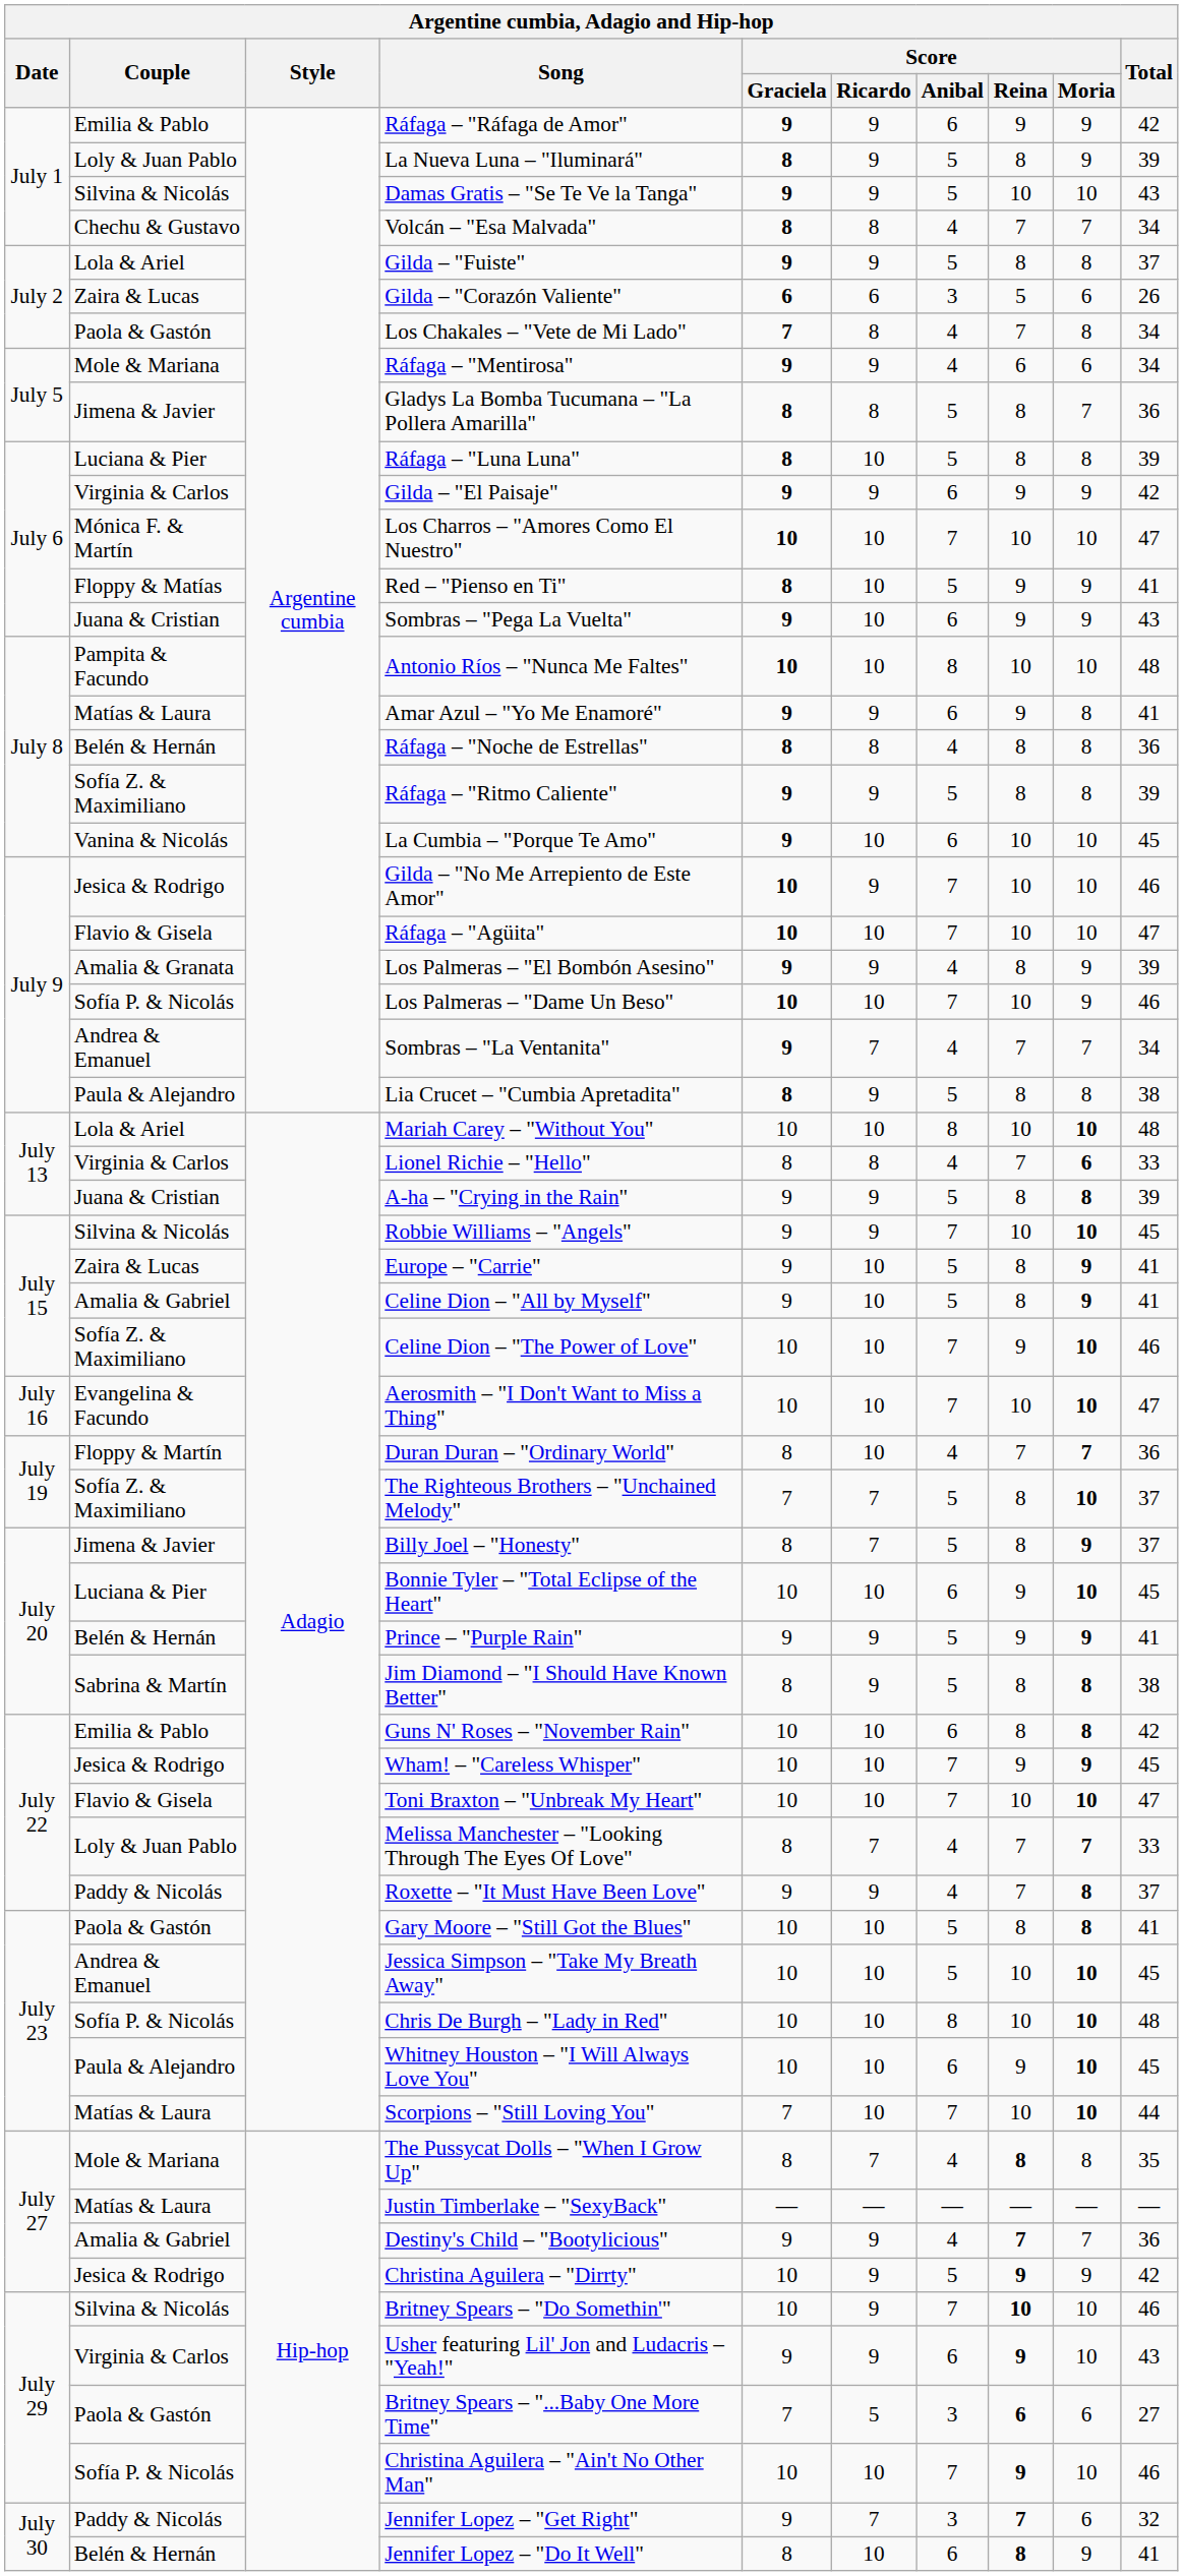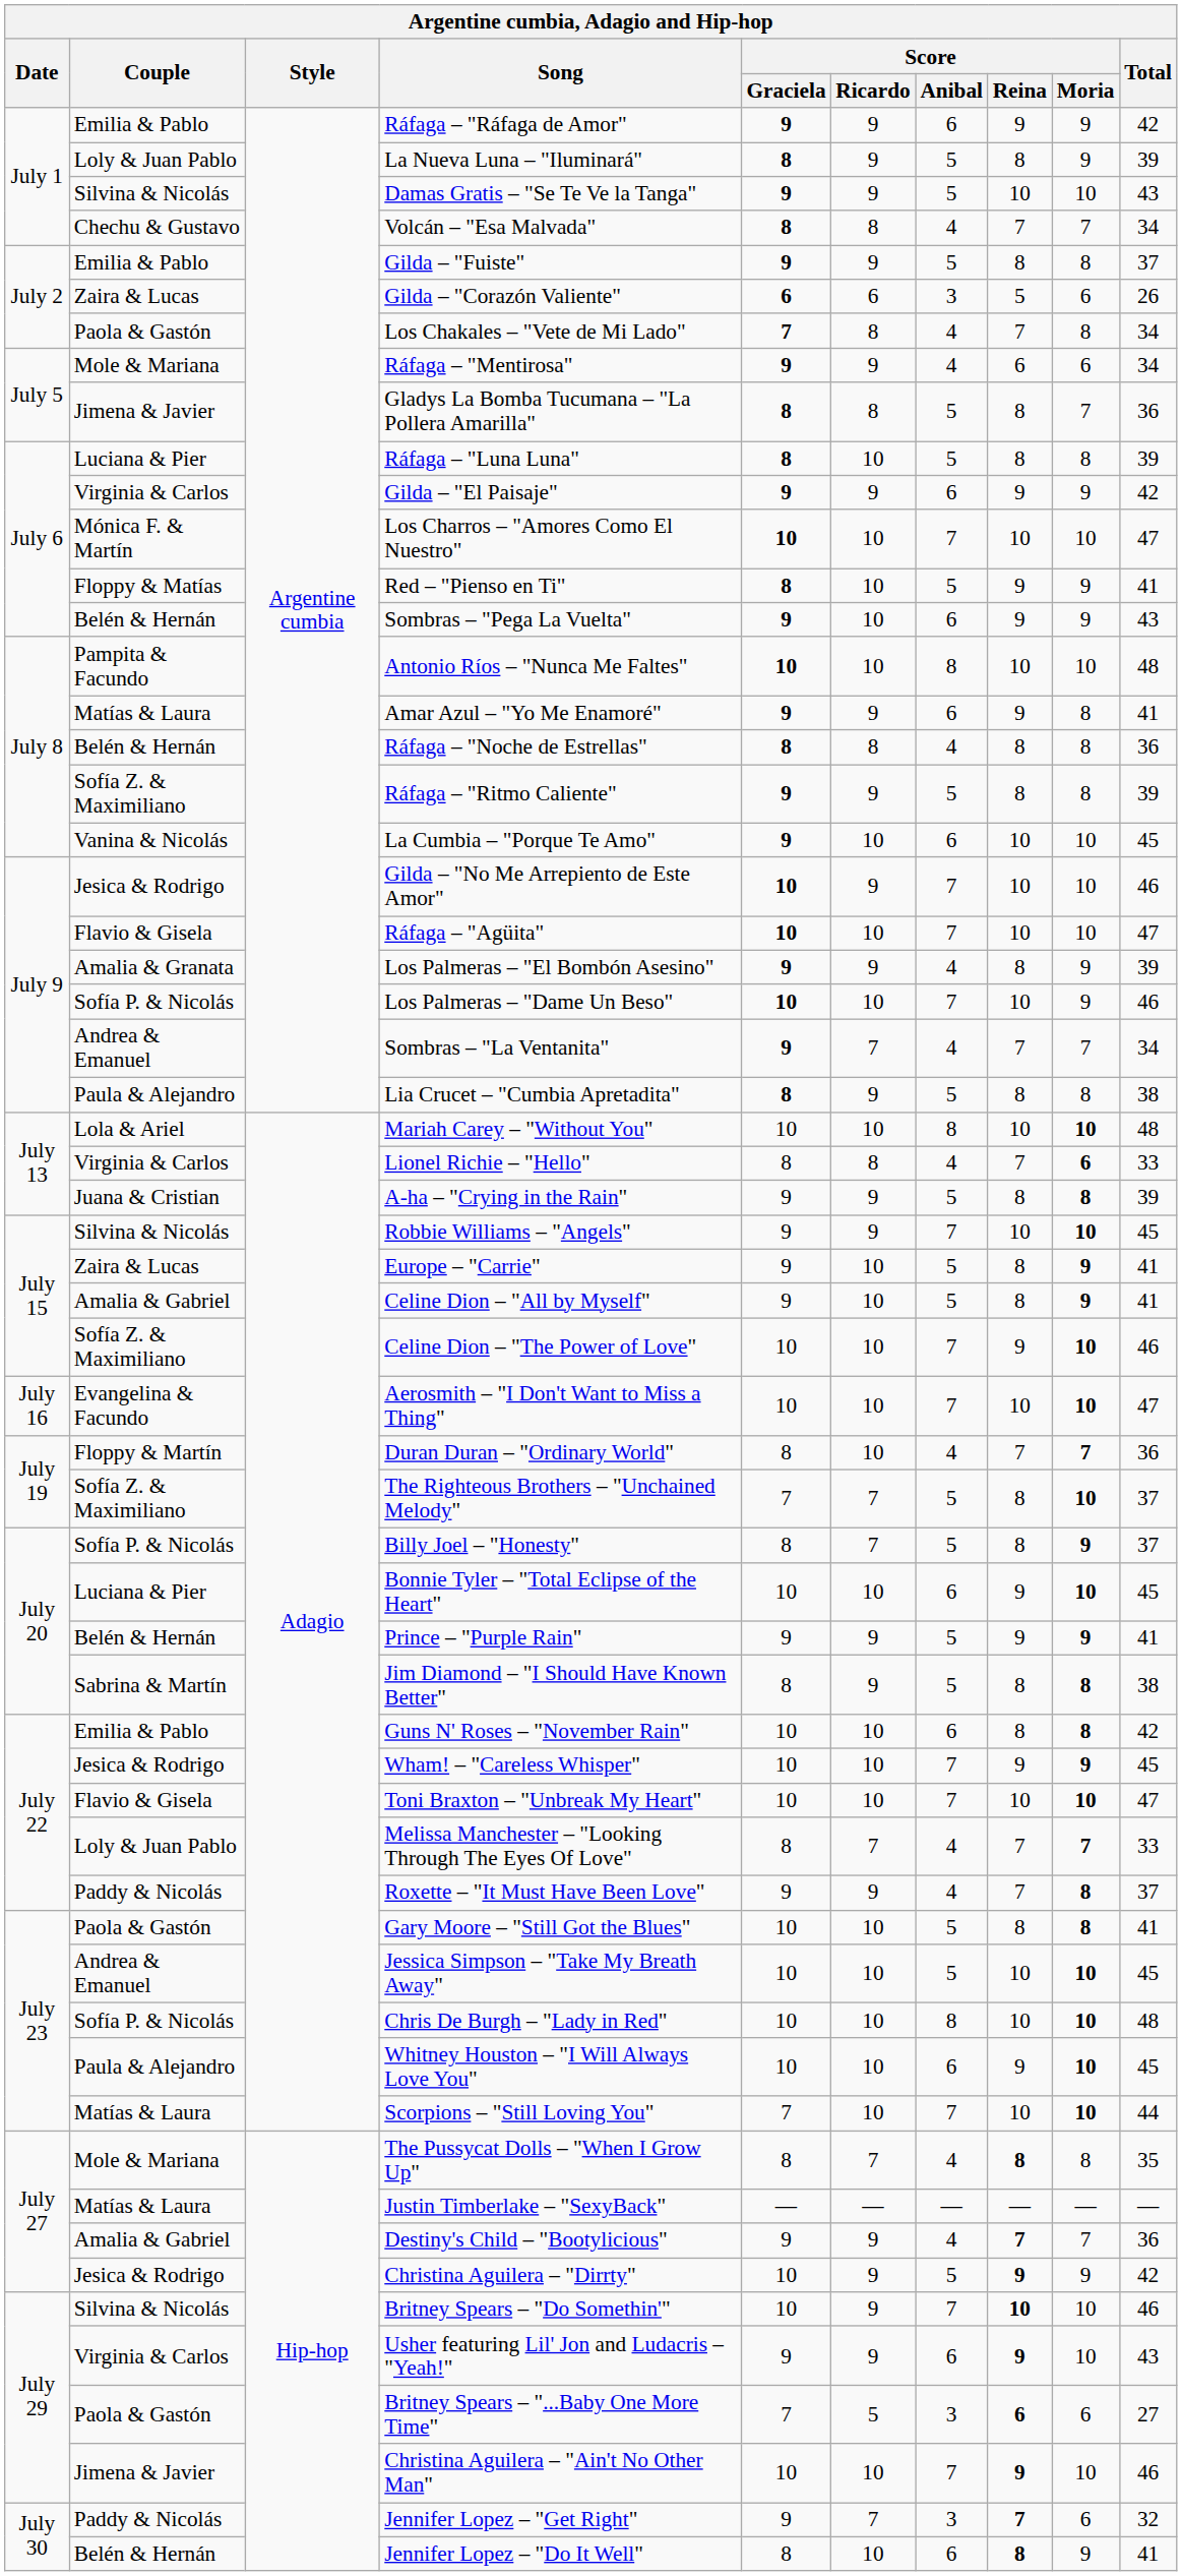Gilda – "Fuiste" | Couple: Lola & Ariel -> Emilia & Pablo
Sombras – "Pega La Vuelta" | Couple: Juana & Cristian -> Belén & Hernán
Billy Joel – "Honesty" | Couple: Jimena & Javier -> Sofía P. & Nicolás
Christina Aguilera – "Ain't No Other Man" | Couple: Sofía P. & Nicolás -> Jimena & Javier
